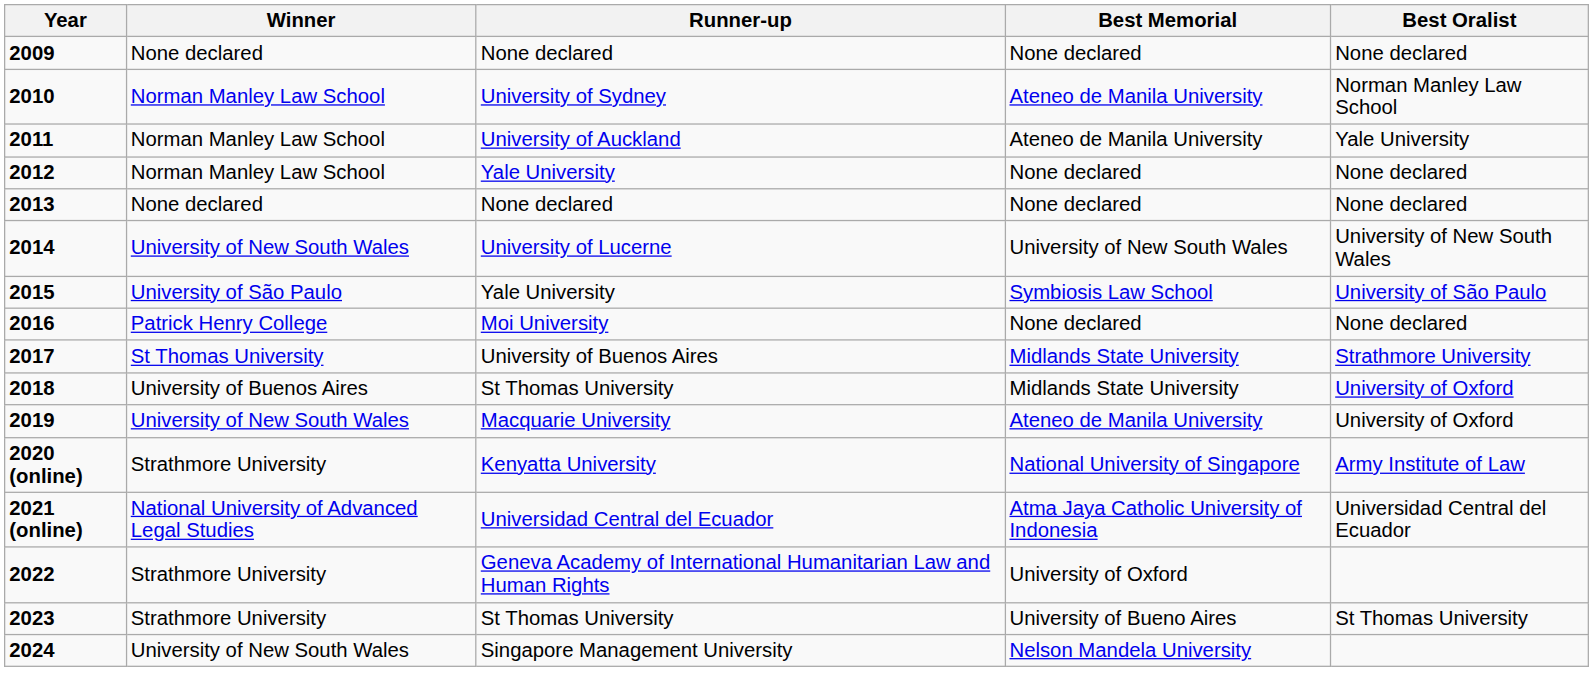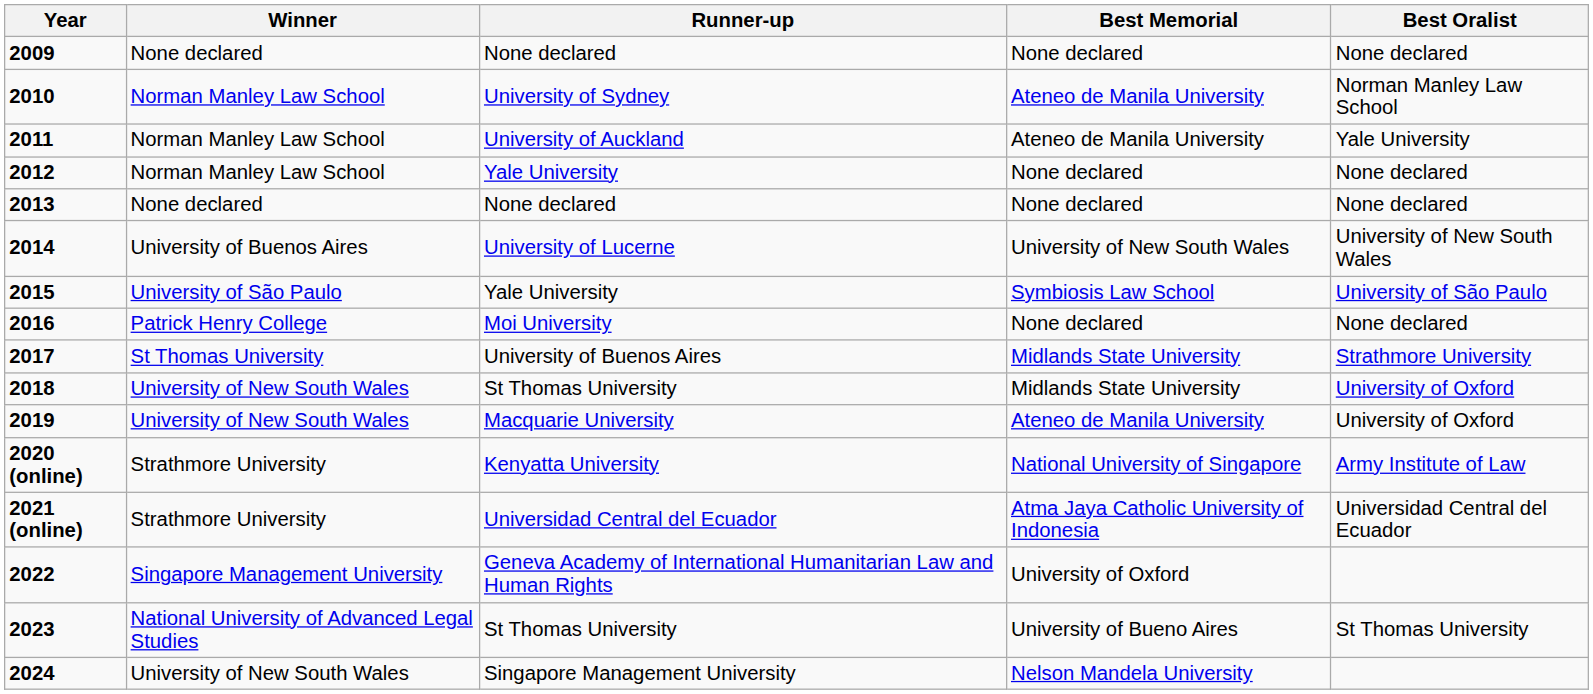2014 | Winner: University of New South Wales -> University of Buenos Aires
2018 | Winner: University of Buenos Aires -> University of New South Wales
2021 (online) | Winner: National University of Advanced Legal Studies -> Strathmore University
2022 | Winner: Strathmore University -> Singapore Management University
2023 | Winner: Strathmore University -> National University of Advanced Legal Studies
